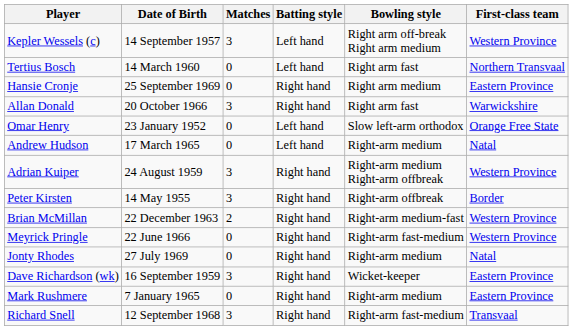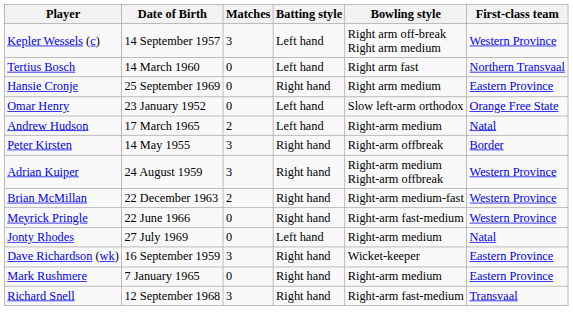- row: Allan Donald | 20 October 1966 | 3 | Right hand | Right arm fast | Warwickshire
Andrew Hudson | Matches: 0 -> 2
rows swapped: Peter Kirsten <-> Adrian Kuiper
Jonty Rhodes | Batting style: Right hand -> Left hand
